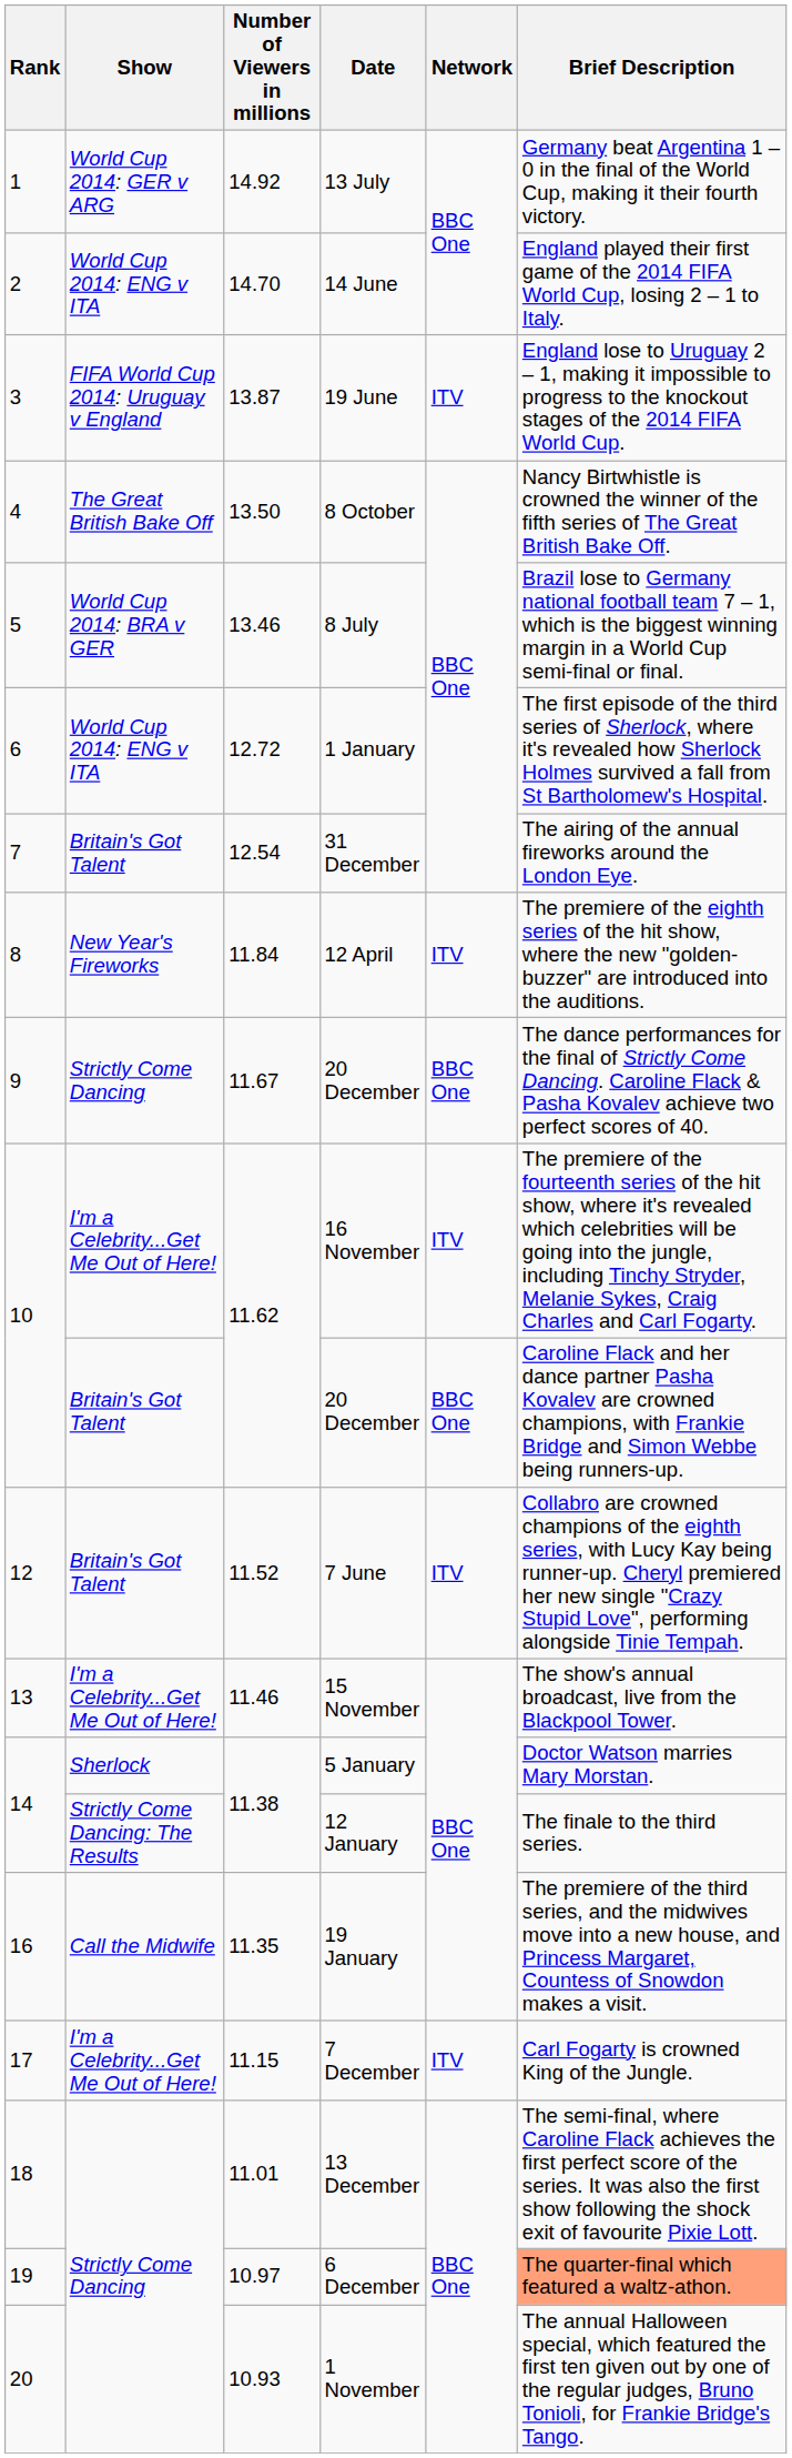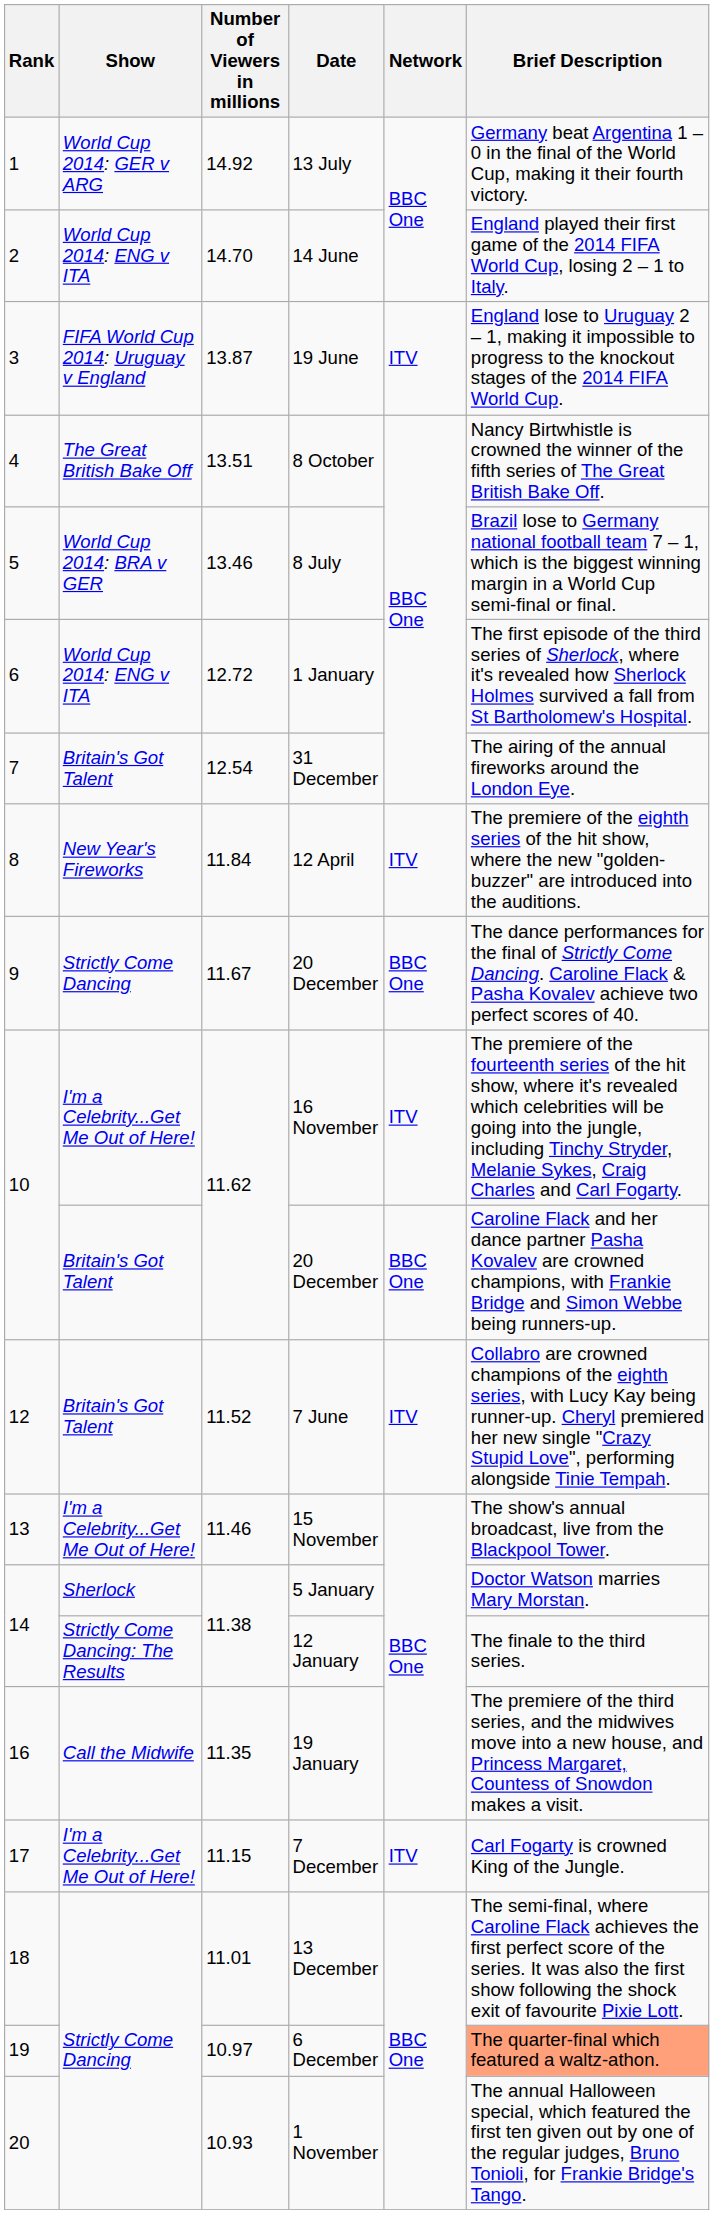8 October | Number of Viewers in millions: 13.50 -> 13.51
